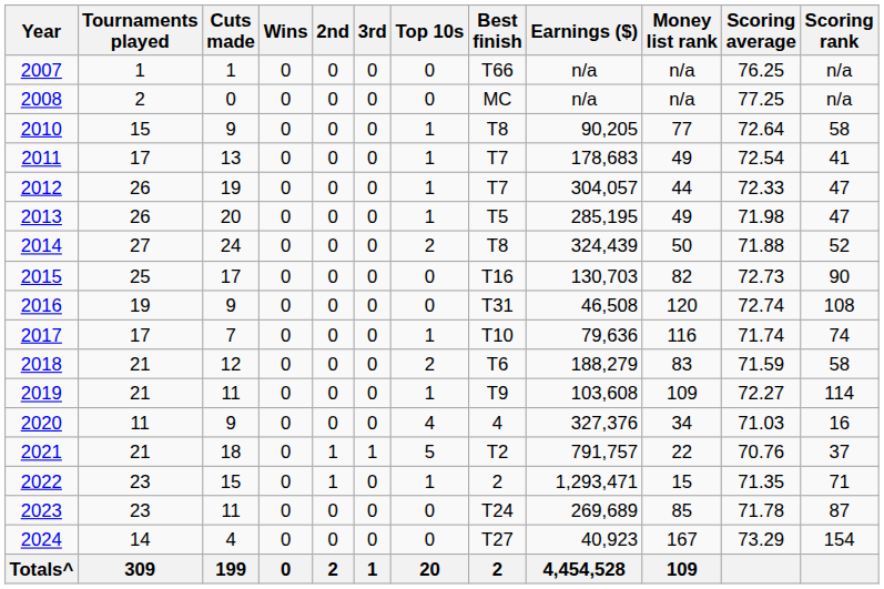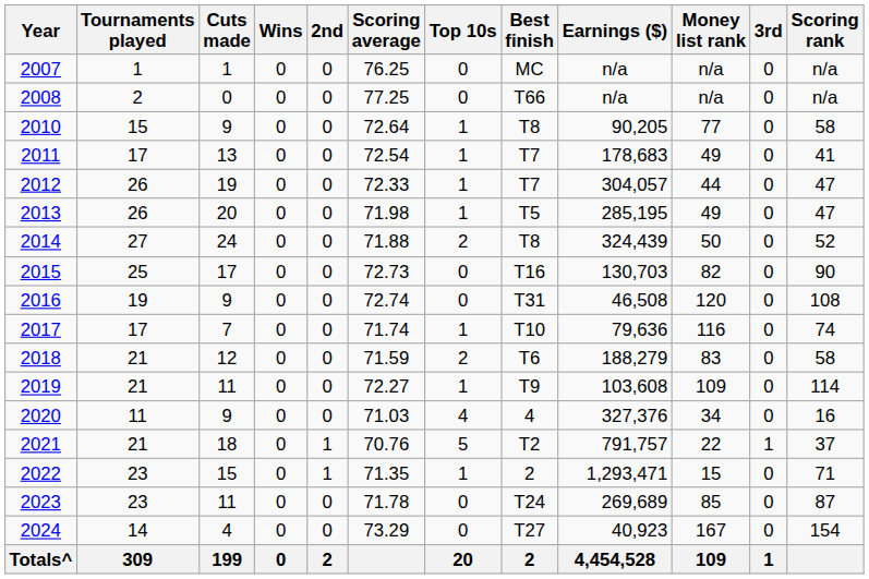columns swapped: 3rd <-> Scoring average
2007 | Best finish: T66 -> MC
2008 | Best finish: MC -> T66
